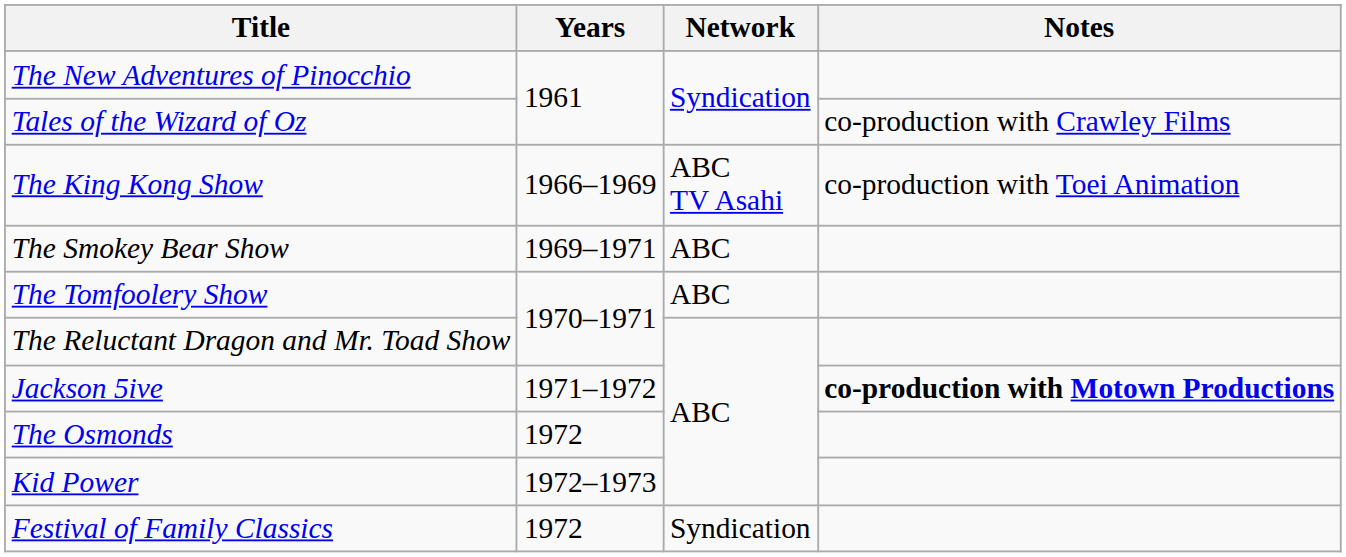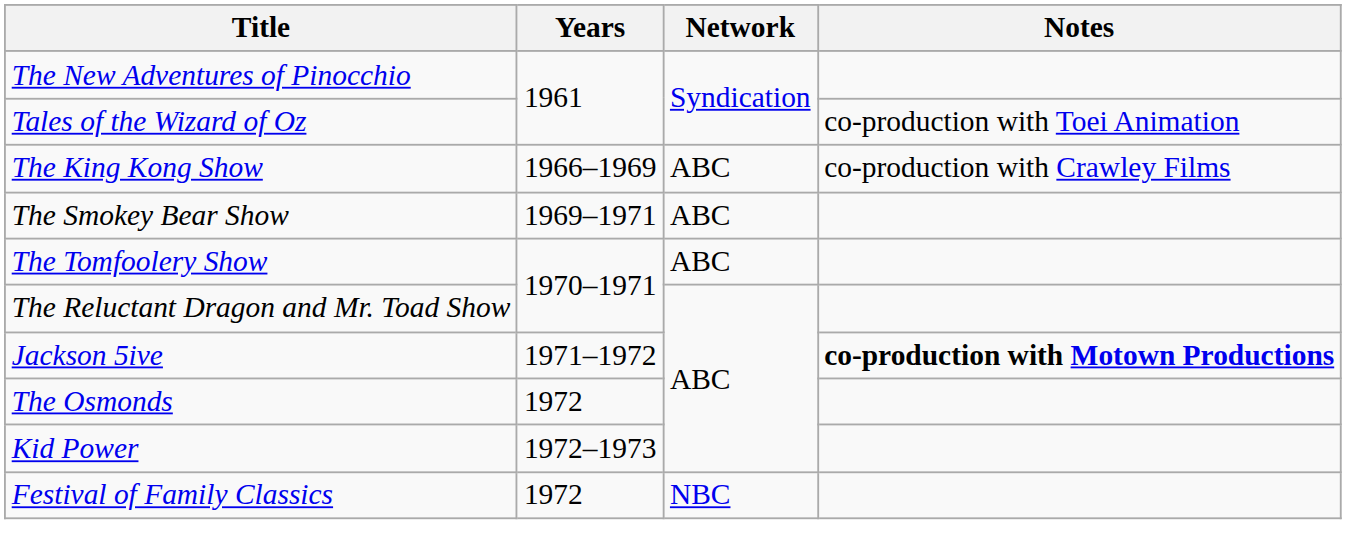Tales of the Wizard of Oz | Notes: co-production with Crawley Films -> co-production with Toei Animation
The King Kong Show | Network: ABC TV Asahi -> ABC
The King Kong Show | Notes: co-production with Toei Animation -> co-production with Crawley Films
Festival of Family Classics | Network: Syndication -> NBC
